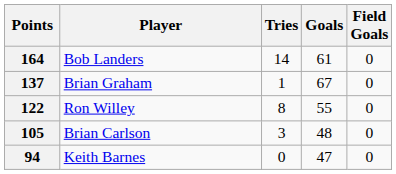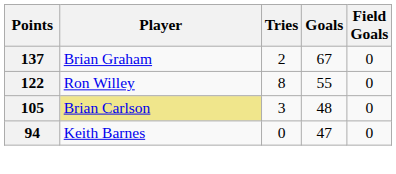- row: 164 | Bob Landers | 14 | 61 | 0
137 | Tries: 1 -> 2
105 | Player: no background -> khaki background
